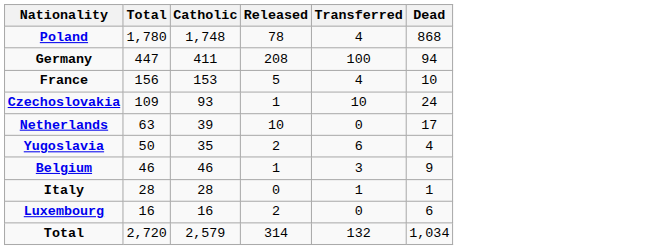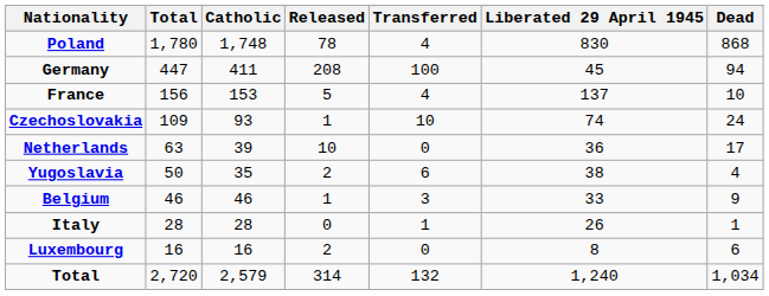+ column: Liberated 29 April 1945 | 830 | 45 | 137 | 74 | 36 | 38 | 33 | 26 | 8 | 1,240
